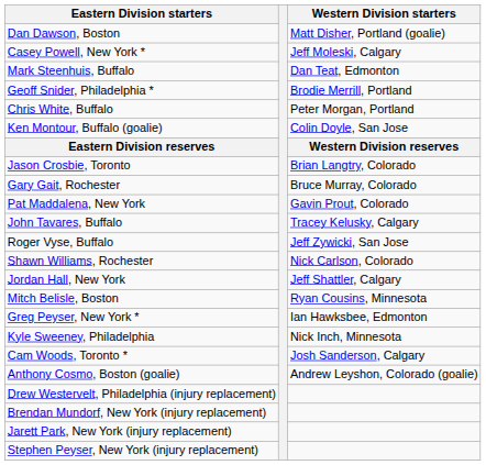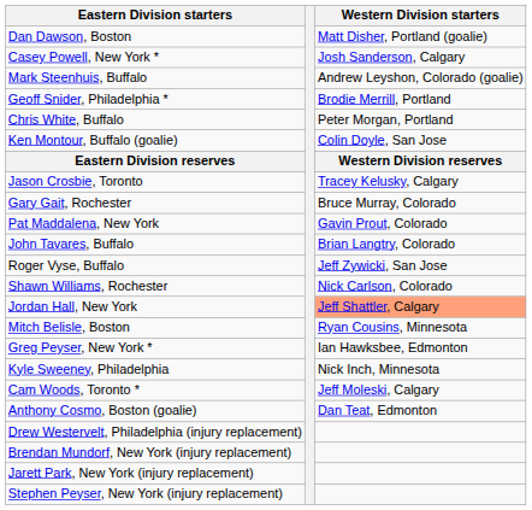Casey Powell, New York * | Western Division starters: Jeff Moleski, Calgary -> Josh Sanderson, Calgary
Mark Steenhuis, Buffalo | Western Division starters: Dan Teat, Edmonton -> Andrew Leyshon, Colorado (goalie)
Jason Crosbie, Toronto | Western Division starters: Brian Langtry, Colorado -> Tracey Kelusky, Calgary
John Tavares, Buffalo | Western Division starters: Tracey Kelusky, Calgary -> Brian Langtry, Colorado
Jordan Hall, New York | Western Division starters: no background -> lightsalmon background
Cam Woods, Toronto * | Western Division starters: Josh Sanderson, Calgary -> Jeff Moleski, Calgary
Anthony Cosmo, Boston (goalie) | Western Division starters: Andrew Leyshon, Colorado (goalie) -> Dan Teat, Edmonton
